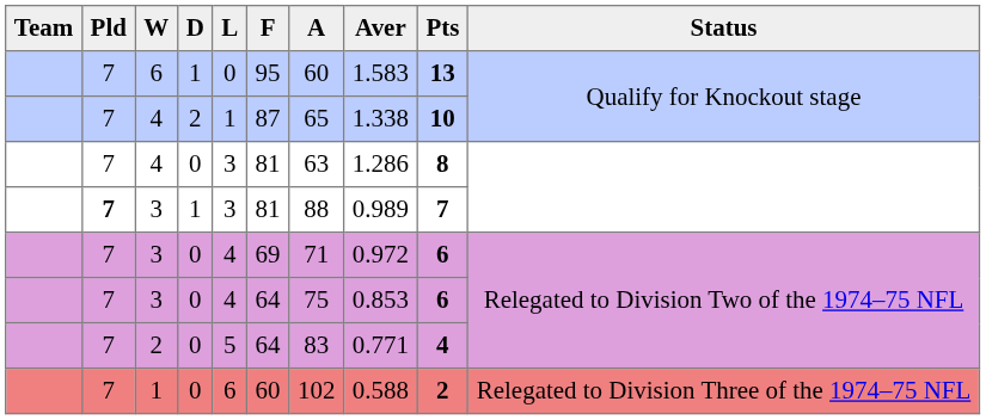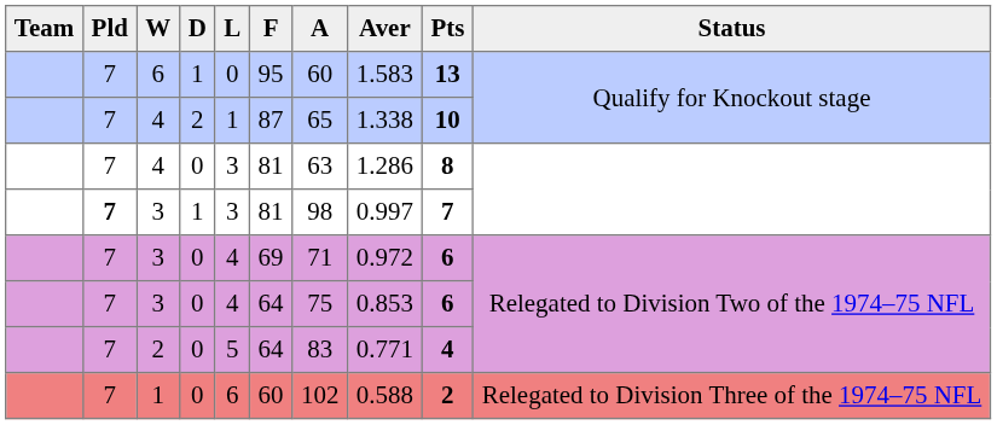3 / 1 | A: 88 -> 98
3 / 1 | Aver: 0.989 -> 0.997
